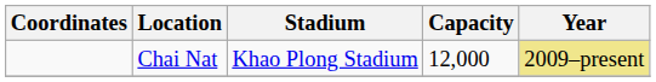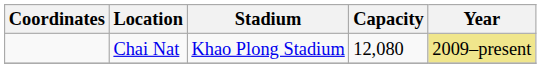Chai Nat | Capacity: 12,000 -> 12,080
